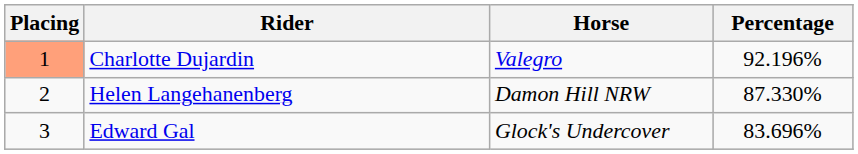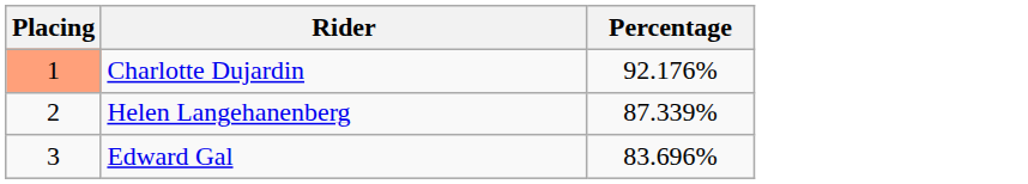- column: Horse | Valegro | Damon Hill NRW | Glock's Undercover
Charlotte Dujardin | Percentage: 92.196% -> 92.176%
Helen Langehanenberg | Percentage: 87.330% -> 87.339%
